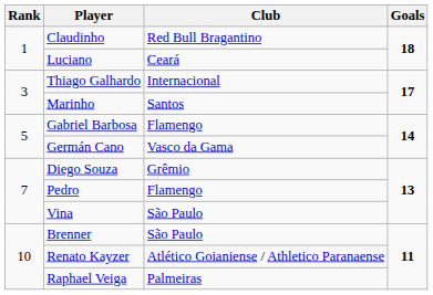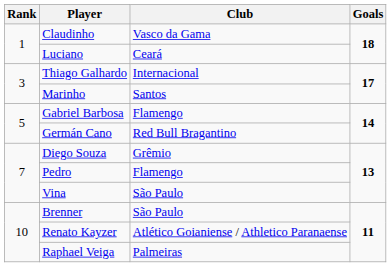Claudinho | Club: Red Bull Bragantino -> Vasco da Gama
Germán Cano | Club: Vasco da Gama -> Red Bull Bragantino
